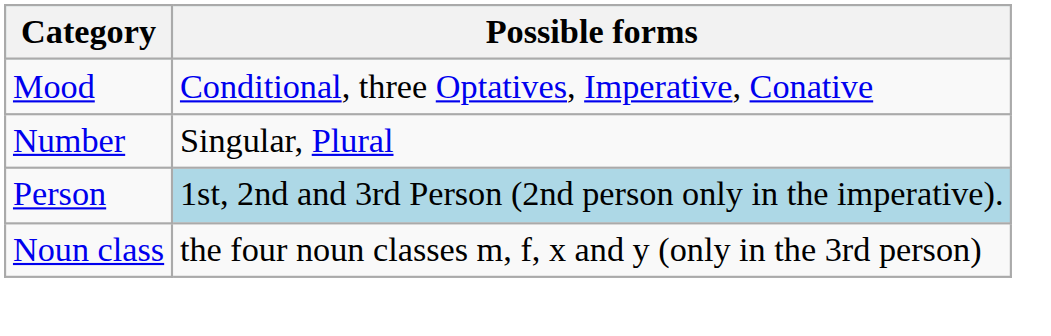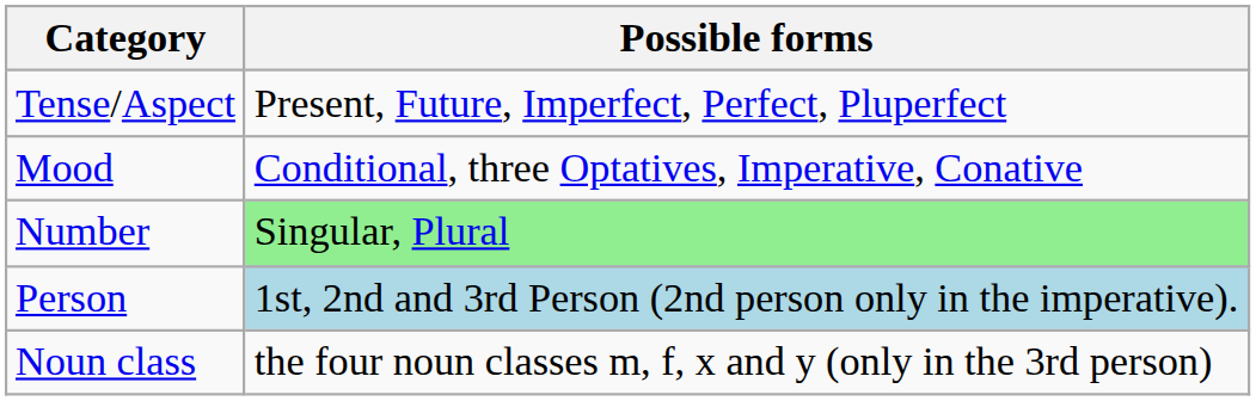+ row: Tense/Aspect | Present, Future, Imperfect, Perfect, Pluperfect
Number | Possible forms: no background -> lightgreen background
